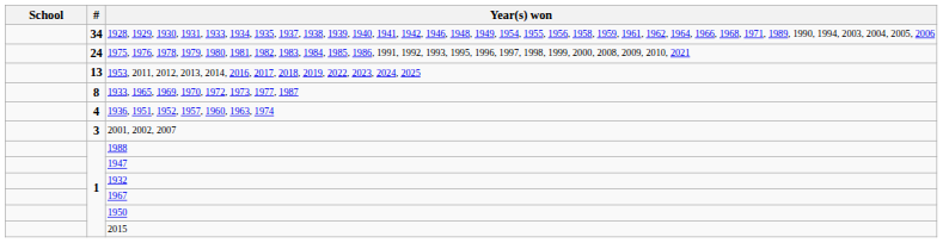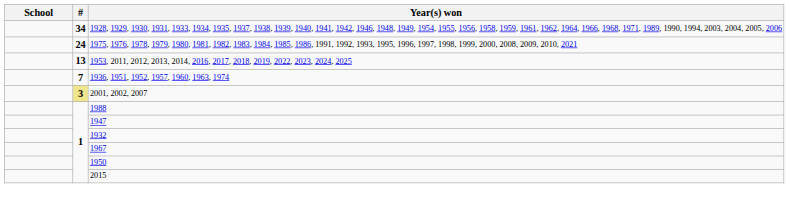- row: 8 | 1933, 1965, 1969, 1970, 1972, 1973, 1977, 1987
1936, 1951, 1952, 1957, 1960, 1963, 1974 | #: 4 -> 7
2001, 2002, 2007 | #: no background -> khaki background
